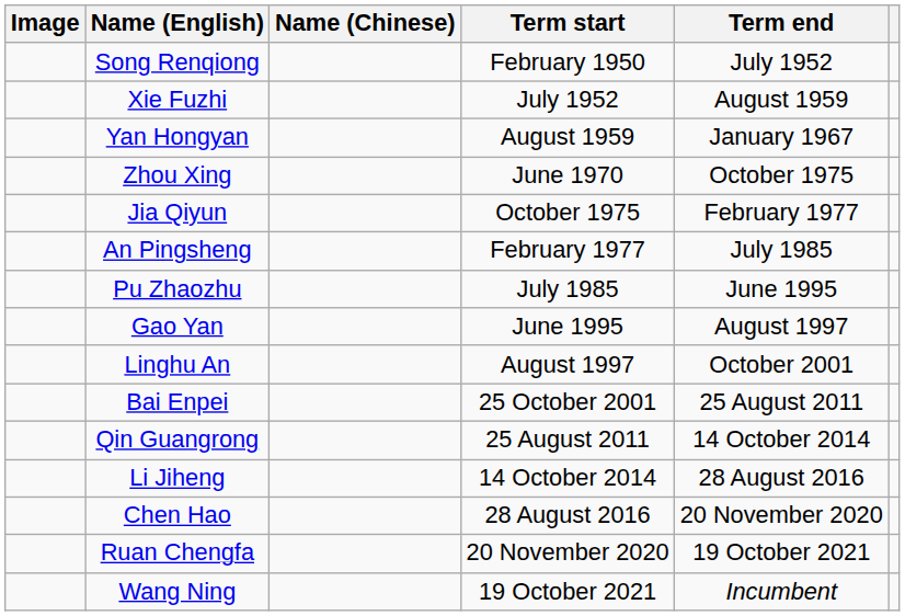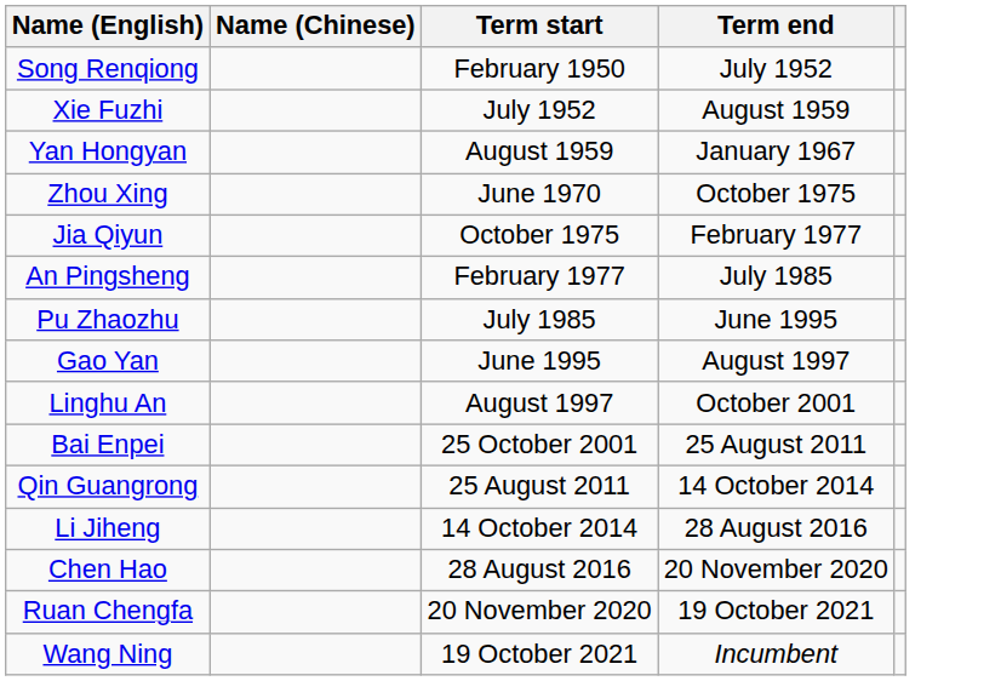- column: Image
